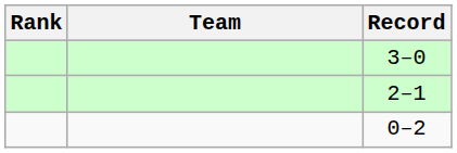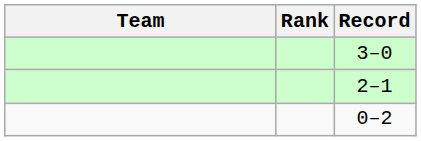columns swapped: Rank <-> Team
